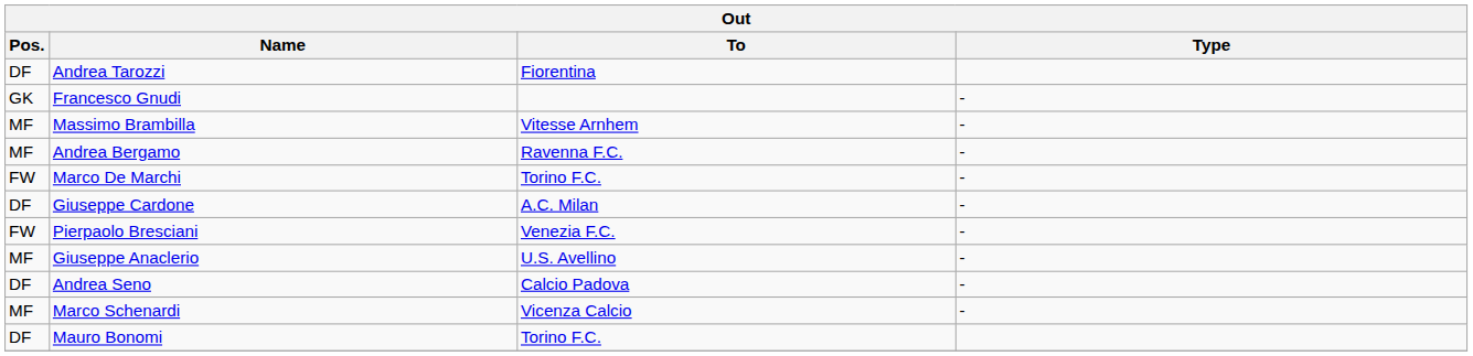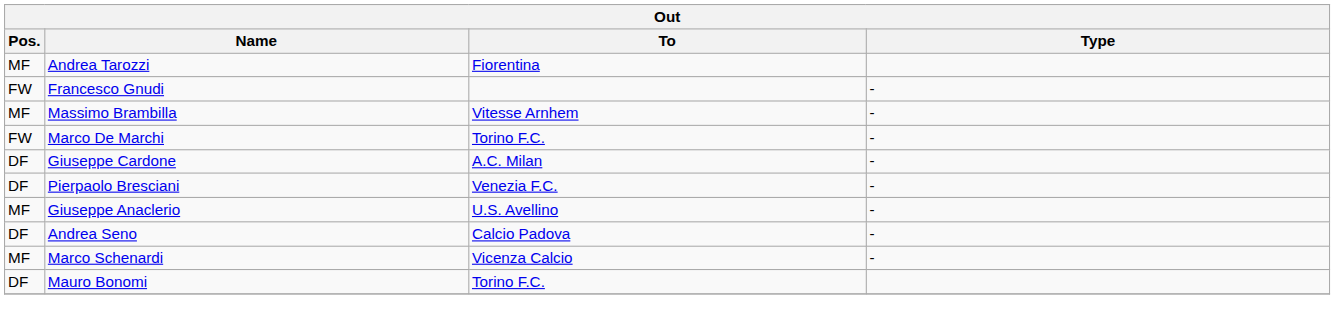Andrea Tarozzi | Pos.: DF -> MF
Francesco Gnudi | Pos.: GK -> FW
- row: MF | Andrea Bergamo | Ravenna F.C. | -
Pierpaolo Bresciani | Pos.: FW -> DF
